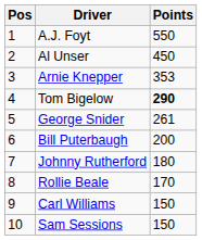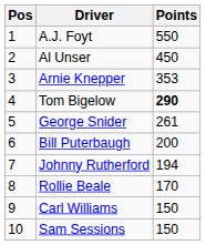Johnny Rutherford | Points: 180 -> 194
